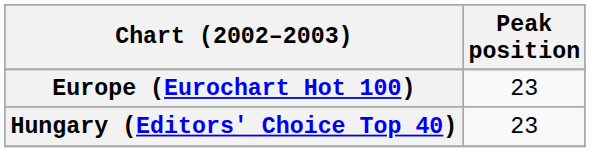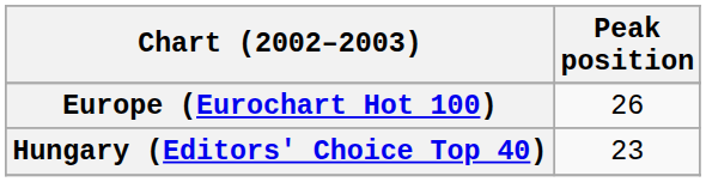Europe (Eurochart Hot 100) | Peak position: 23 -> 26
